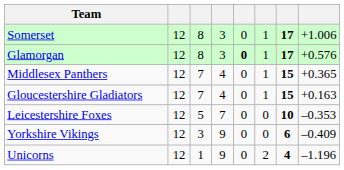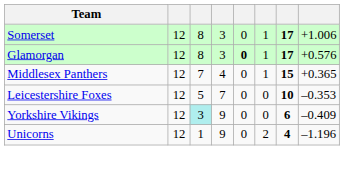- row: Gloucestershire Gladiators | 12 | 7 | 4 | 0 | 1 | 15 | +0.163
Yorkshire Vikings | column 3: no background -> paleturquoise background
